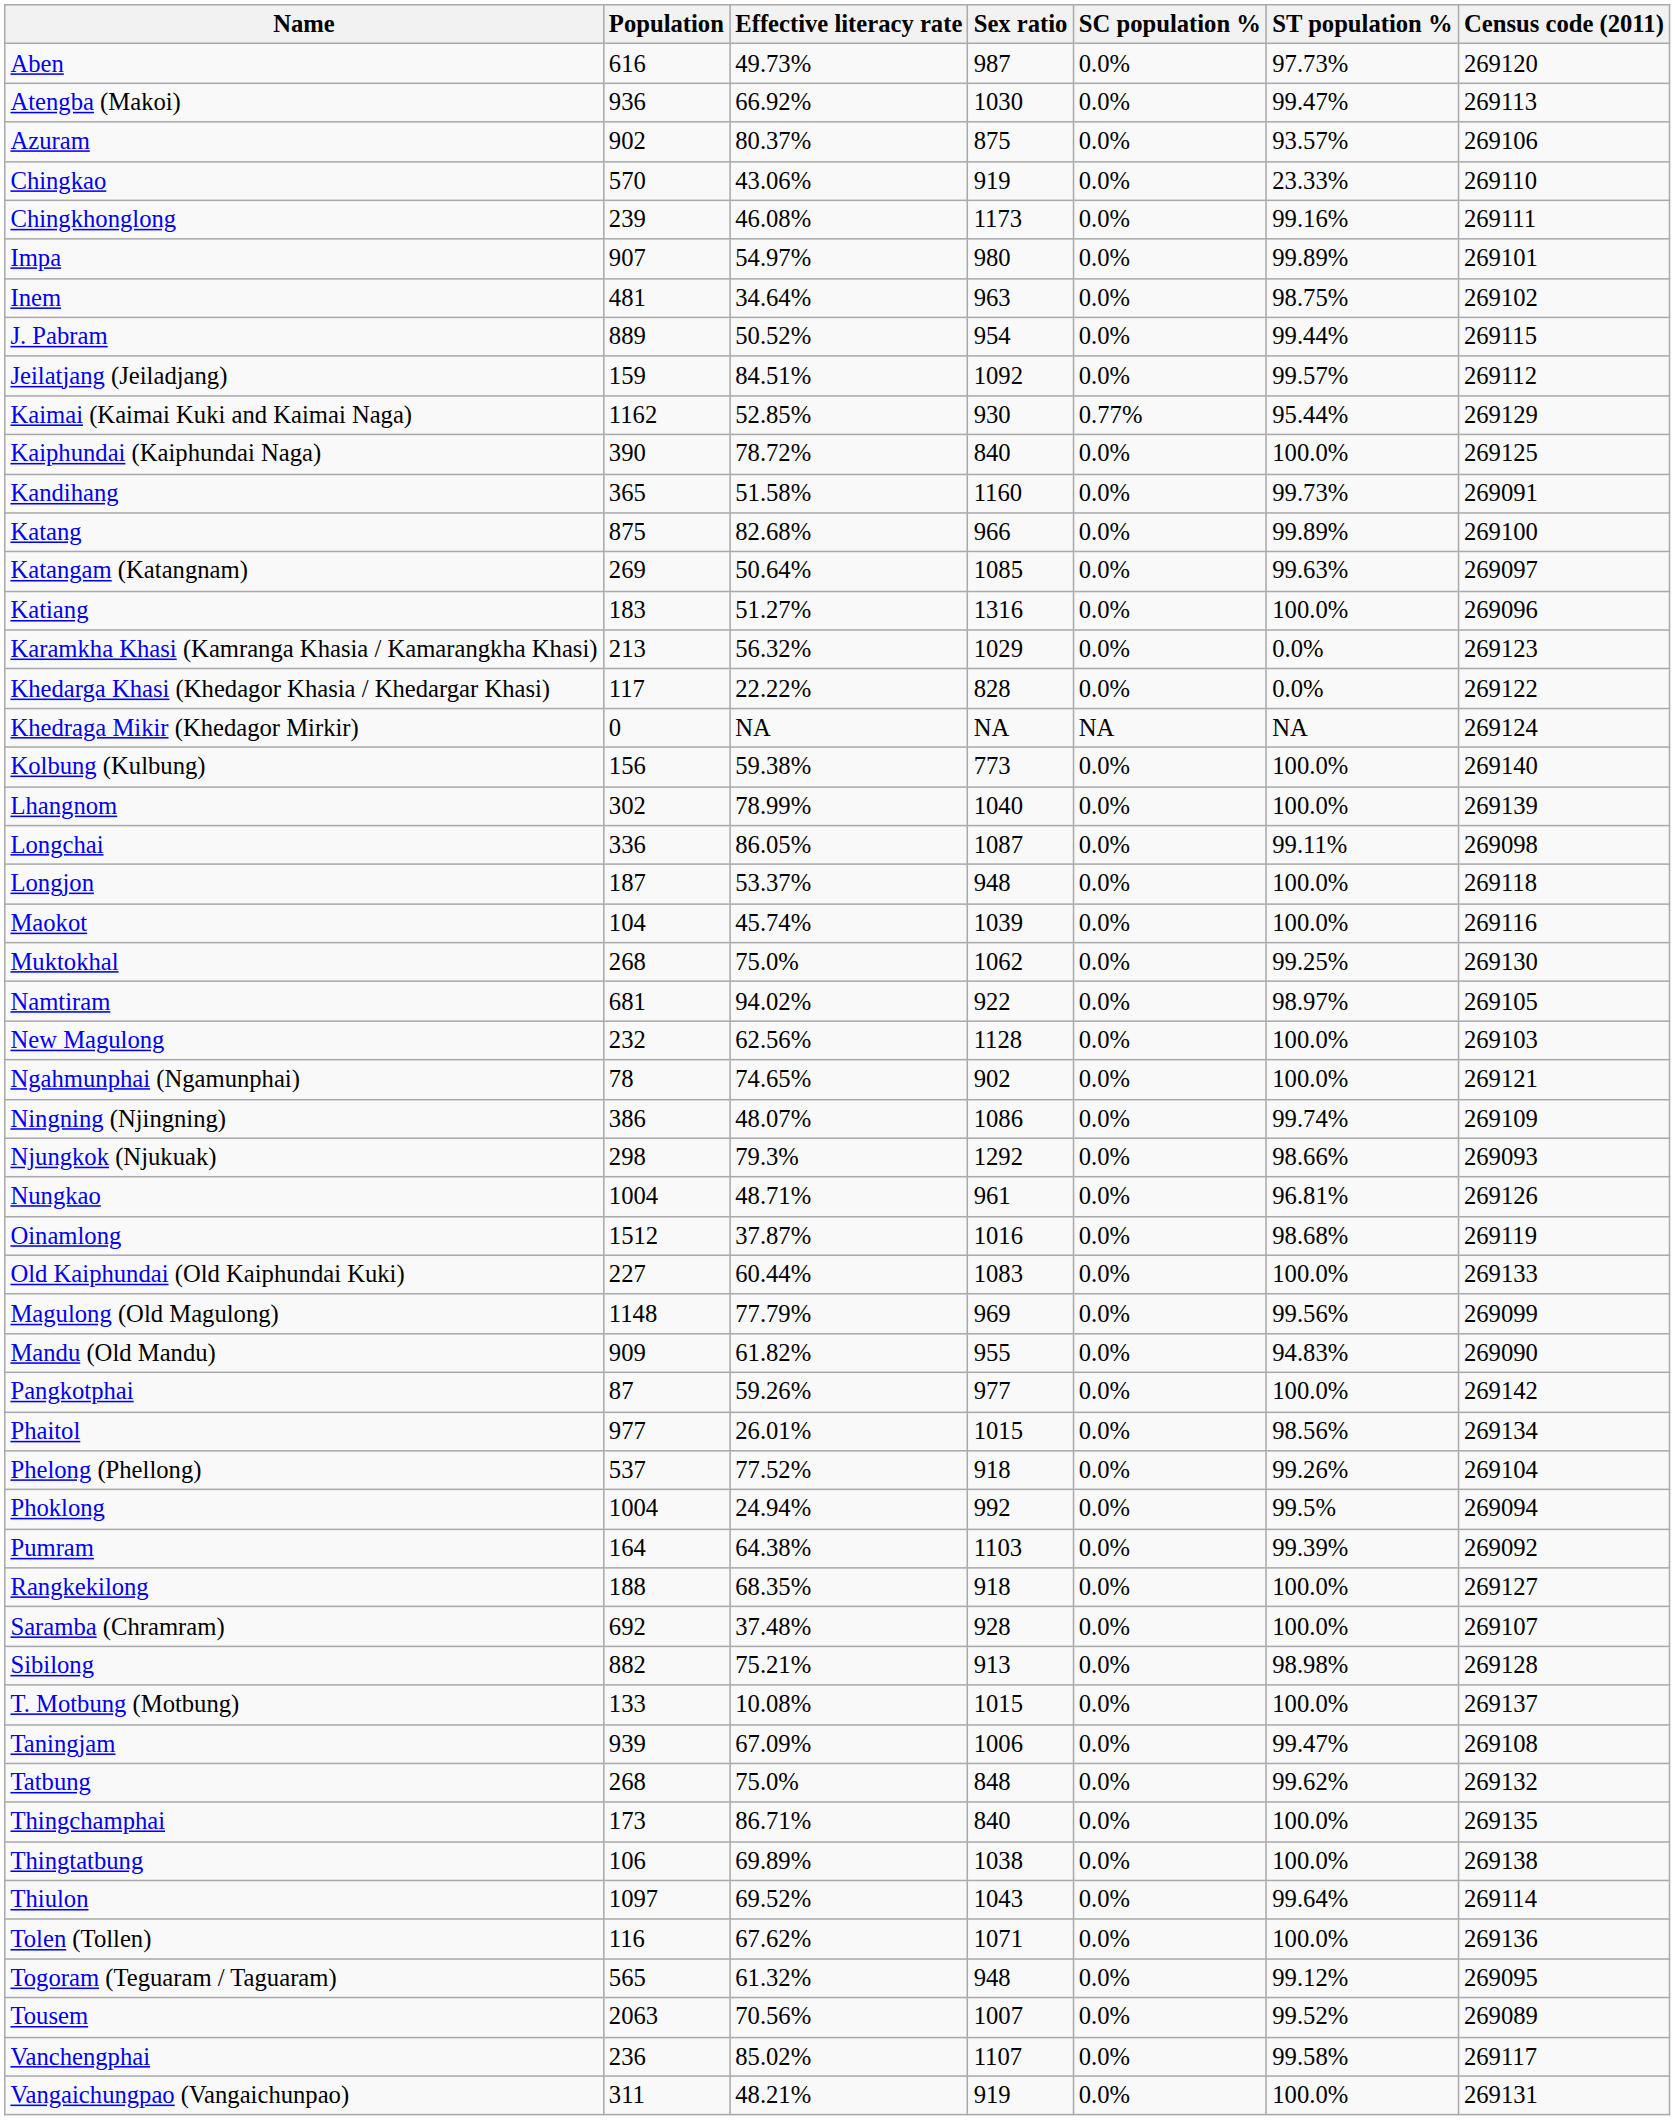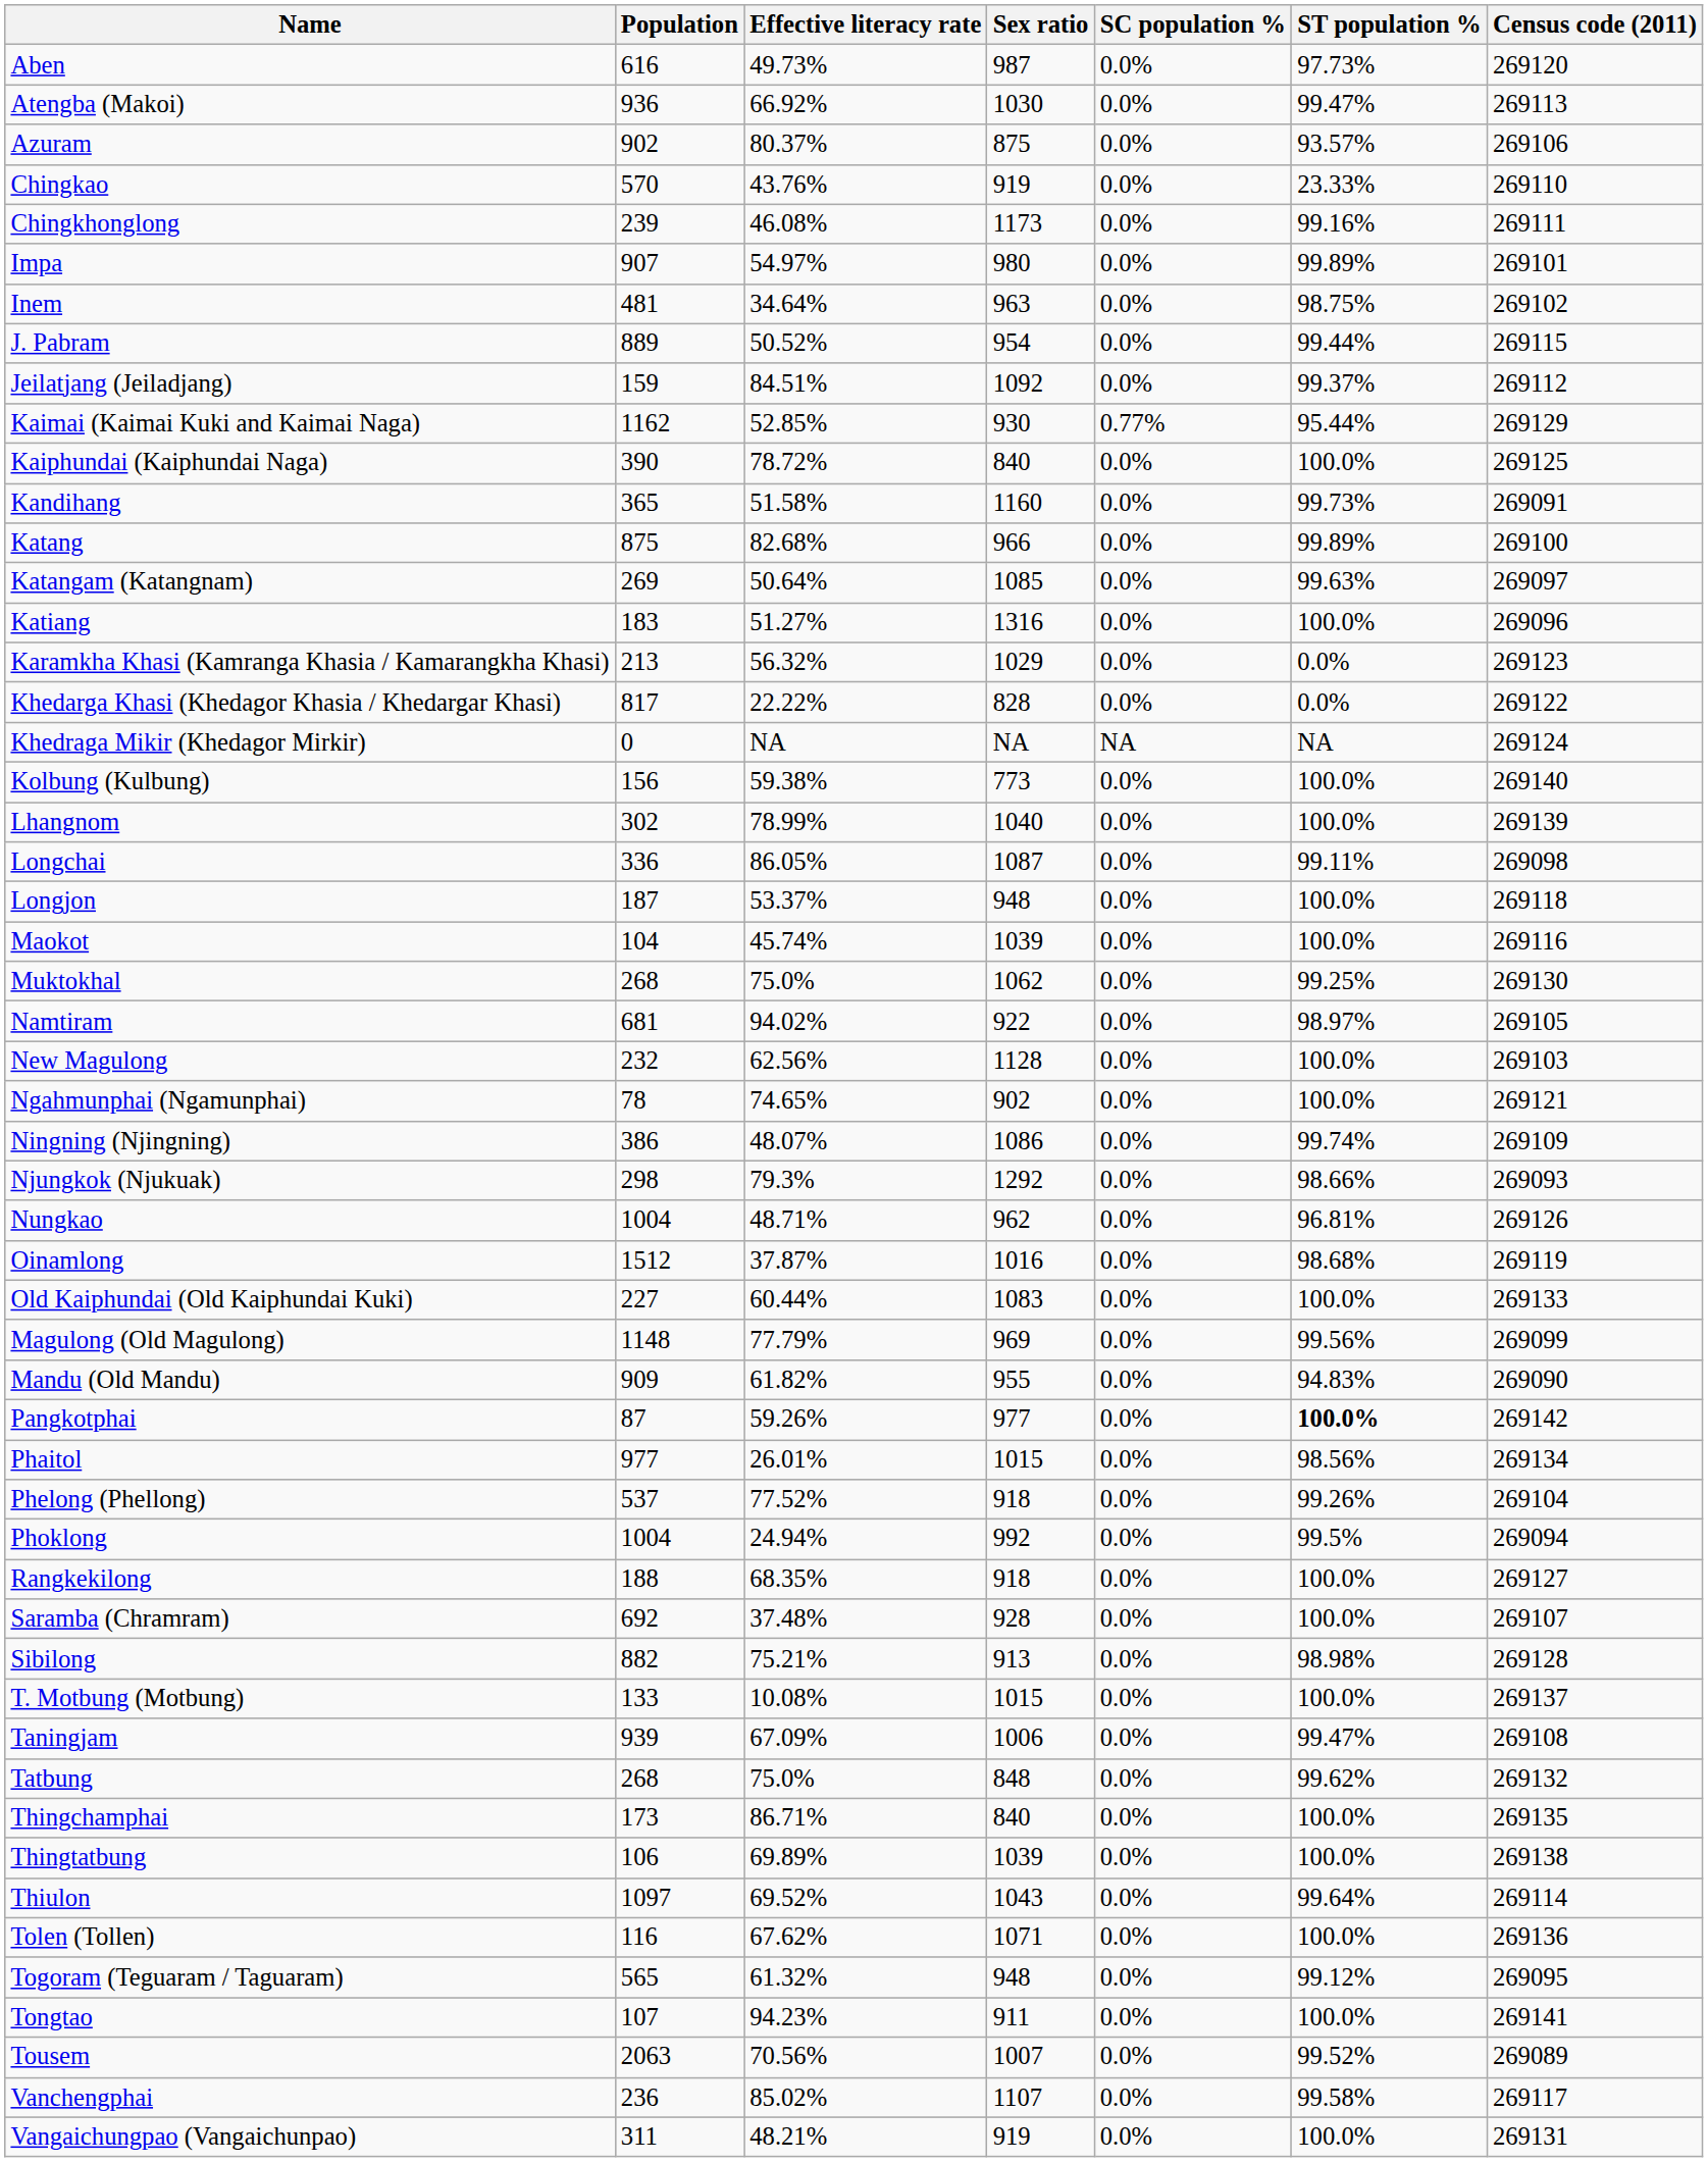Chingkao | Effective literacy rate: 43.06% -> 43.76%
Jeilatjang (Jeiladjang) | ST population %: 99.57% -> 99.37%
Khedarga Khasi (Khedagor Khasia / Khedargar Khasi) | Population: 117 -> 817
Nungkao | Sex ratio: 961 -> 962
Pangkotphai | ST population %: normal -> bold
- row: Pumram | 164 | 64.38% | 1103 | 0.0% | 99.39% | 269092
Thingtatbung | Sex ratio: 1038 -> 1039
+ row: Tongtao | 107 | 94.23% | 911 | 0.0% | 100.0% | 269141
